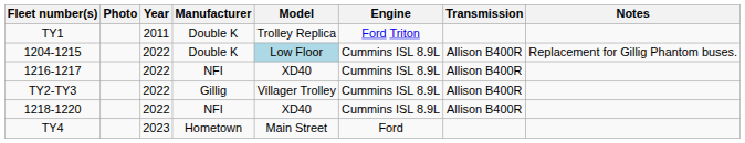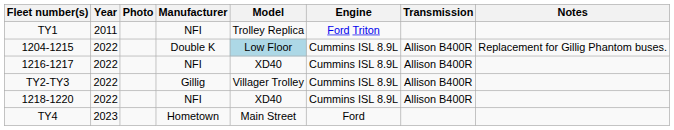columns swapped: Photo <-> Year
TY1 | Manufacturer: Double K -> NFI
